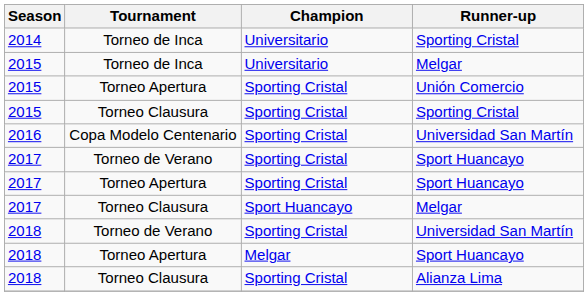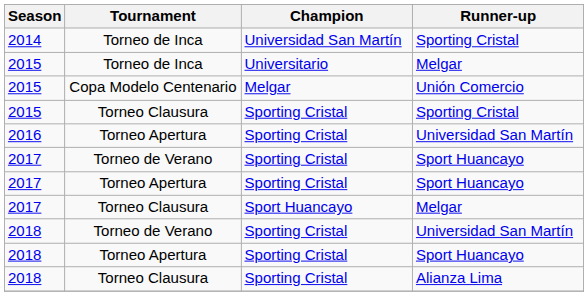2014 / Sporting Cristal | Champion: Universitario -> Universidad San Martín
Unión Comercio | Tournament: Torneo Apertura -> Copa Modelo Centenario
Unión Comercio | Champion: Sporting Cristal -> Melgar
2016 / Universidad San Martín | Tournament: Copa Modelo Centenario -> Torneo Apertura
2018 / Sport Huancayo | Champion: Melgar -> Sporting Cristal
